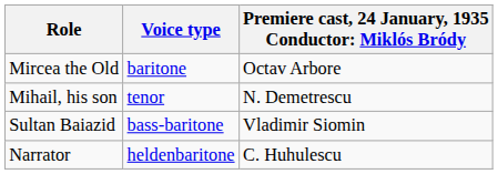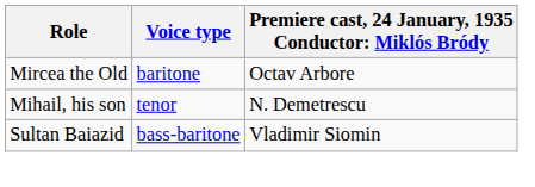- row: Narrator | heldenbaritone | C. Huhulescu
